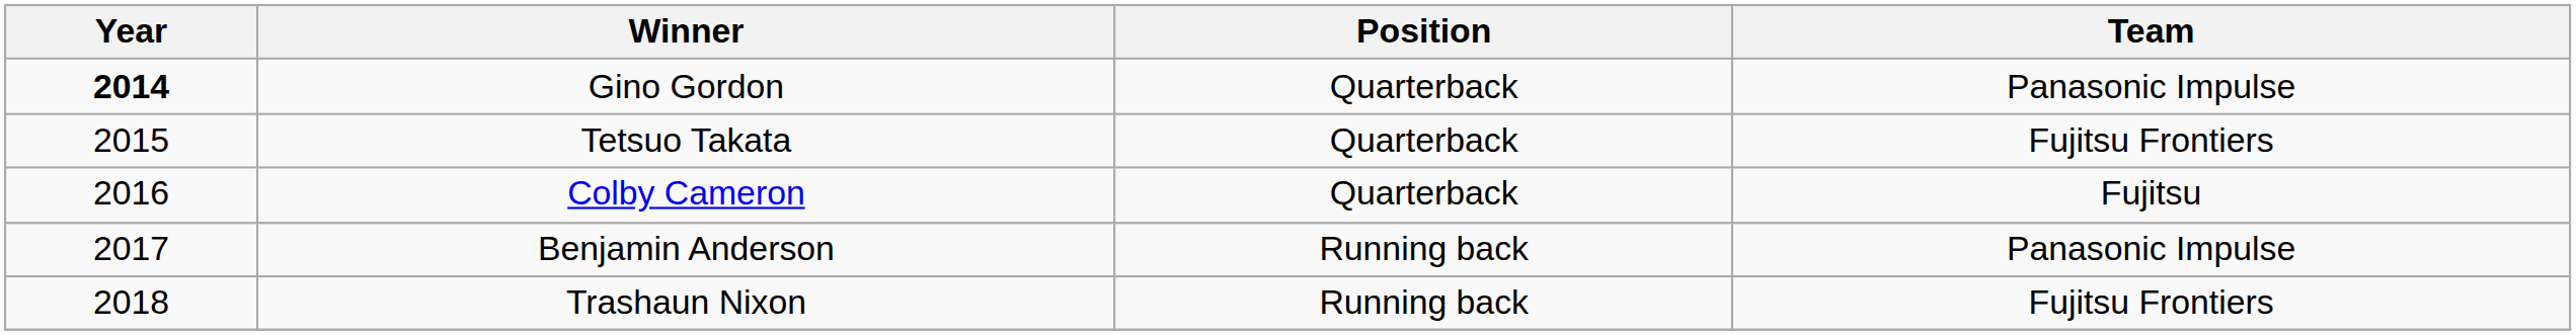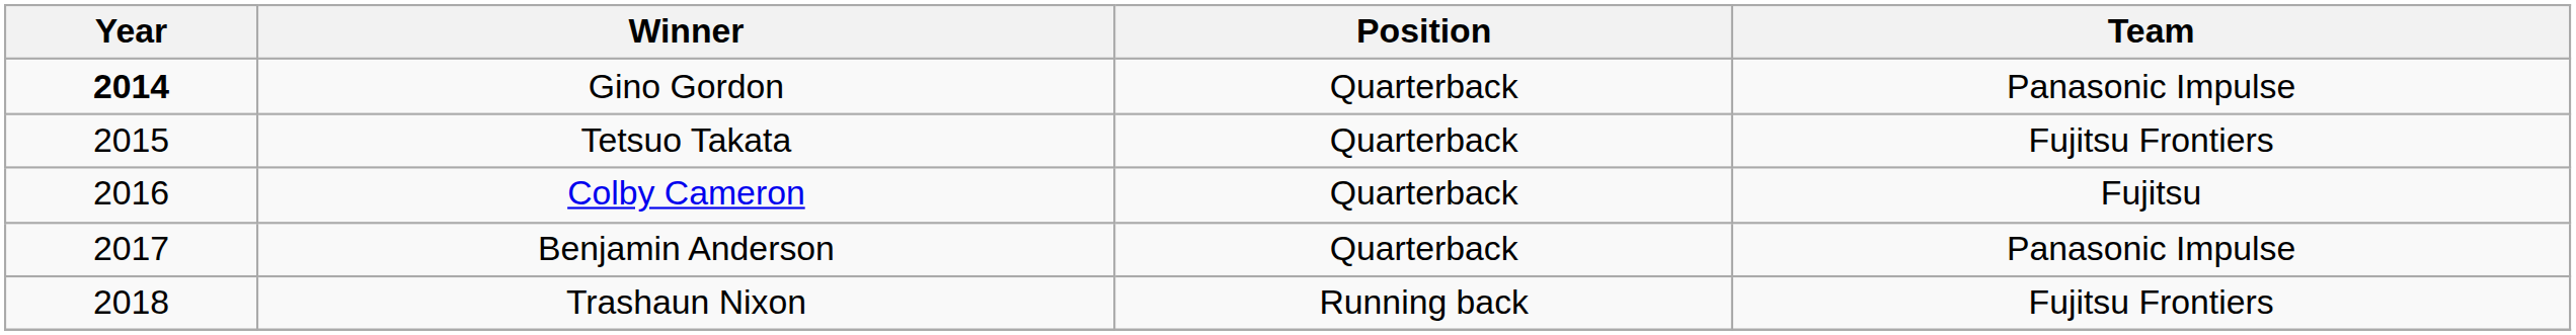Benjamin Anderson | Position: Running back -> Quarterback
